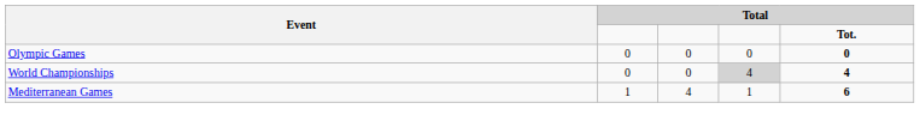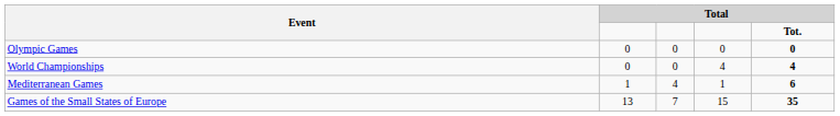World Championships | column 4: lightgrey background -> no background
+ row: Games of the Small States of Europe | 13 | 7 | 15 | 35
